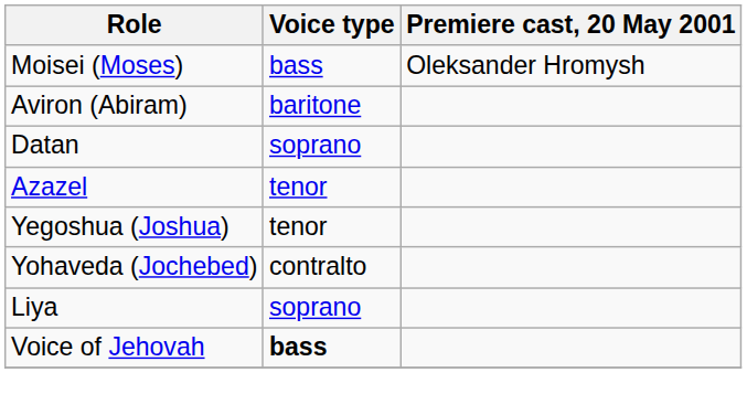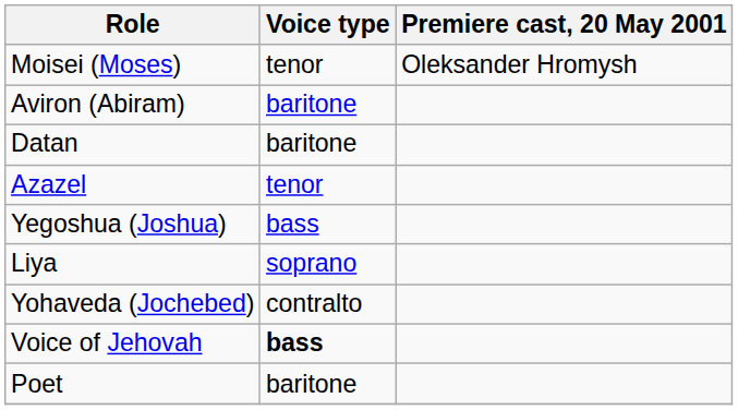Moisei (Moses) | Voice type: bass -> tenor
Datan | Voice type: soprano -> baritone
Yegoshua (Joshua) | Voice type: tenor -> bass
rows swapped: Liya <-> Yohaveda (Jochebed)
+ row: Poet | baritone
